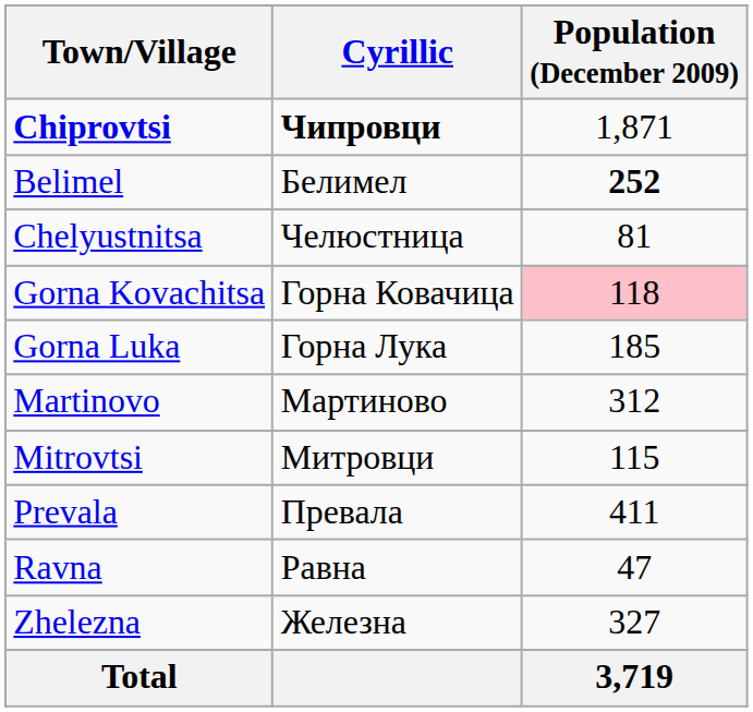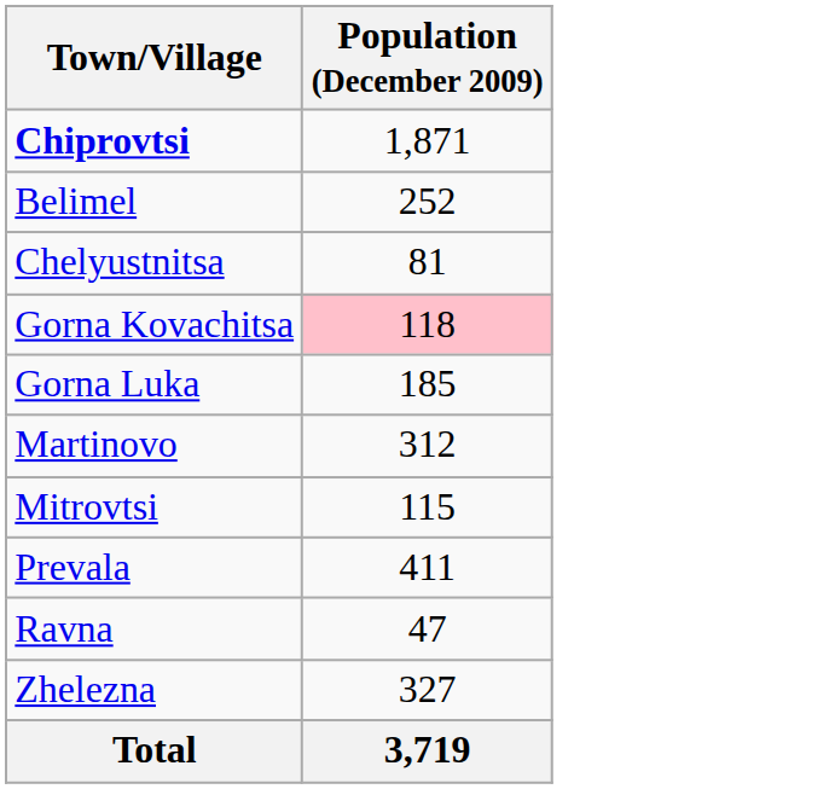- column: Cyrillic | Чипровци | Белимел | Челюстница | Горна Ковачица | Горна Лука | Мартиново | Митровци | Превала | Равна | Железна
Belimel | Population (December 2009): bold -> normal
